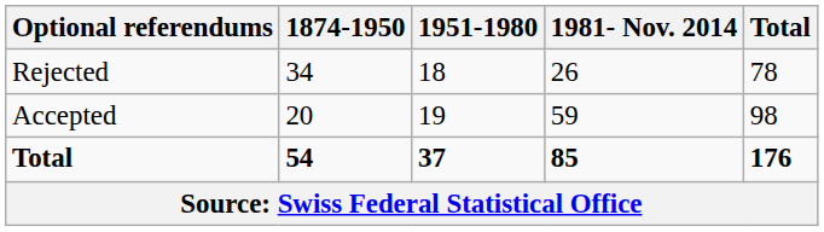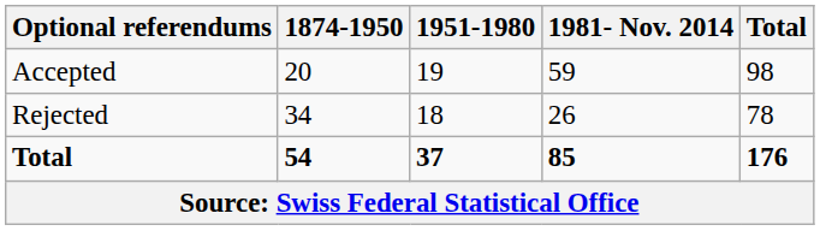rows swapped: Accepted <-> Rejected
